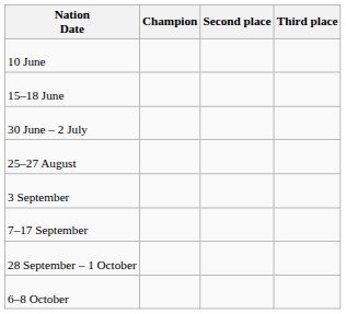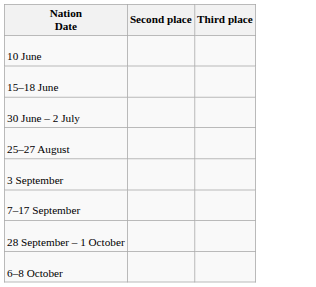- column: Champion
